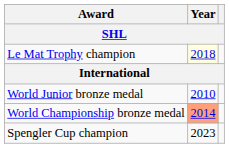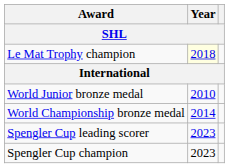World Championship bronze medal | Year: lightsalmon background -> no background
+ row: Spengler Cup leading scorer | 2023
